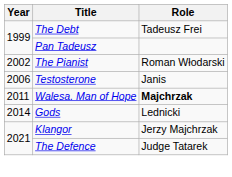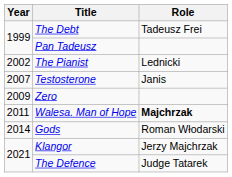The Pianist | Role: Roman Włodarski -> Lednicki
Testosterone | Year: 2006 -> 2007
+ row: 2009 | Zero
Gods | Role: Lednicki -> Roman Włodarski
